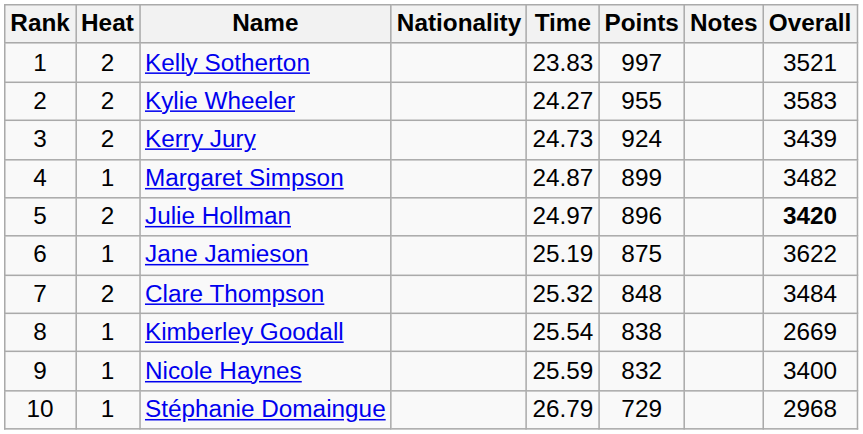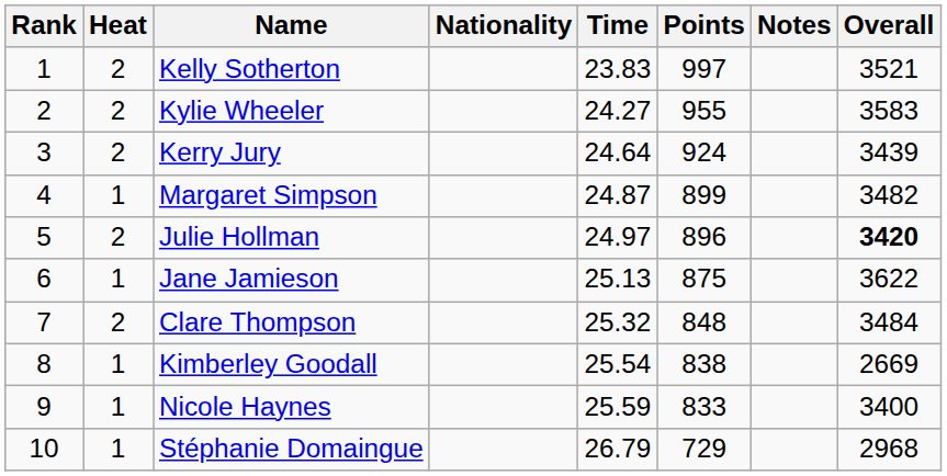Kerry Jury | Time: 24.73 -> 24.64
Jane Jamieson | Time: 25.19 -> 25.13
Nicole Haynes | Points: 832 -> 833
